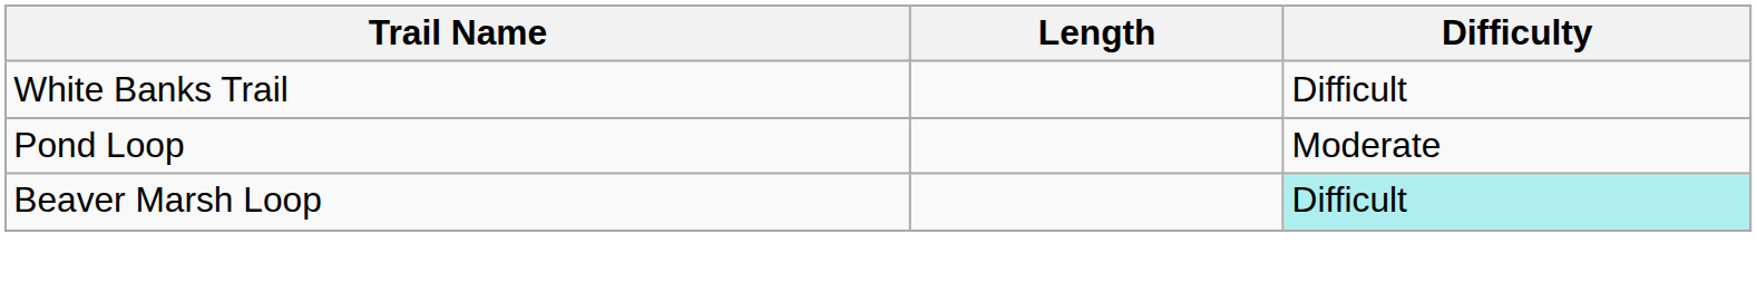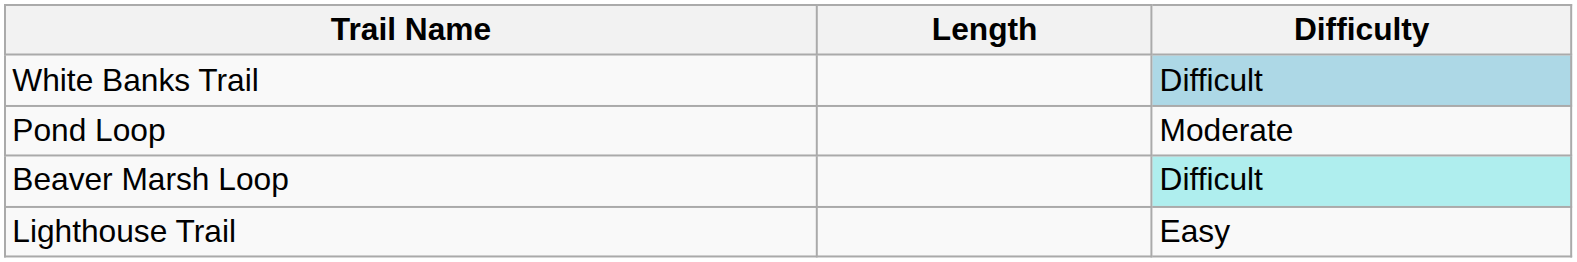White Banks Trail | Difficulty: no background -> lightblue background
+ row: Lighthouse Trail | Easy
